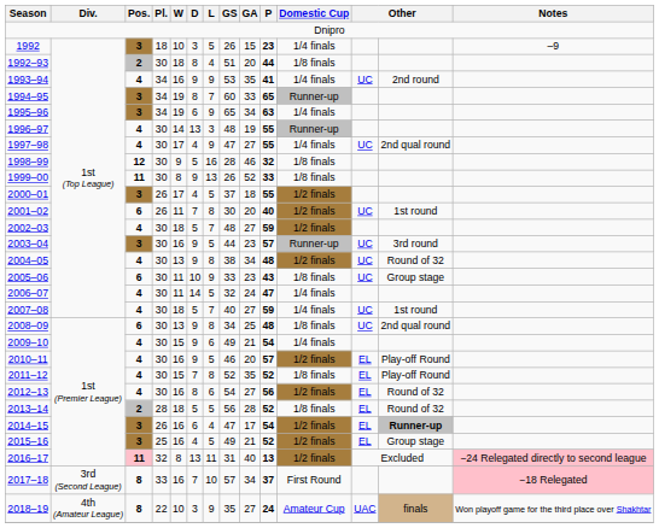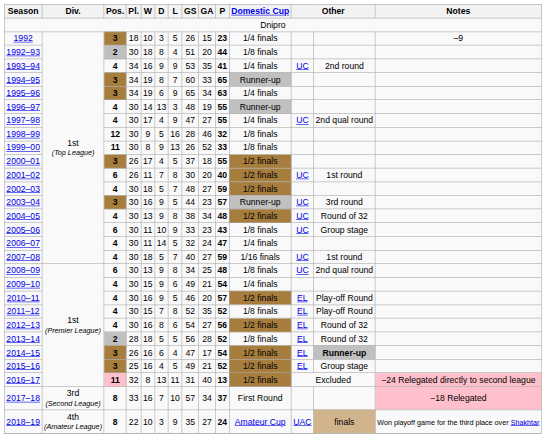2007–08 | Domestic Cup: 1/4 finals -> 1/16 finals
